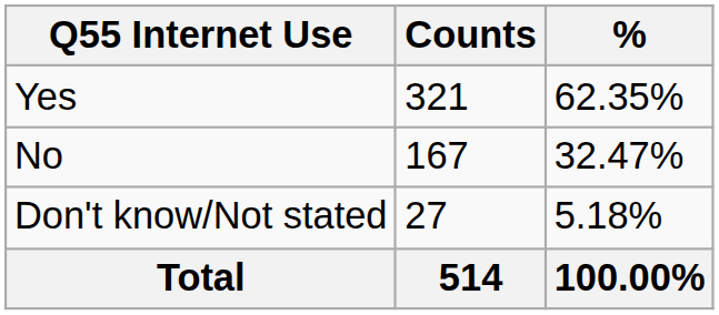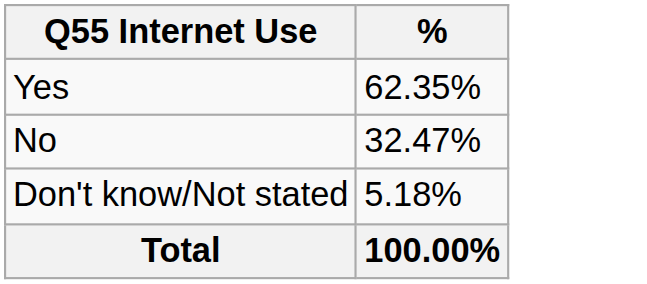- column: Counts | 321 | 167 | 27 | 514
